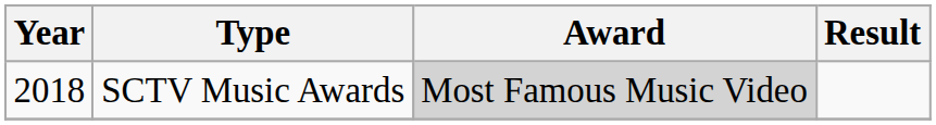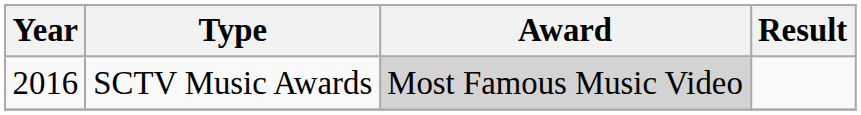SCTV Music Awards | Year: 2018 -> 2016
